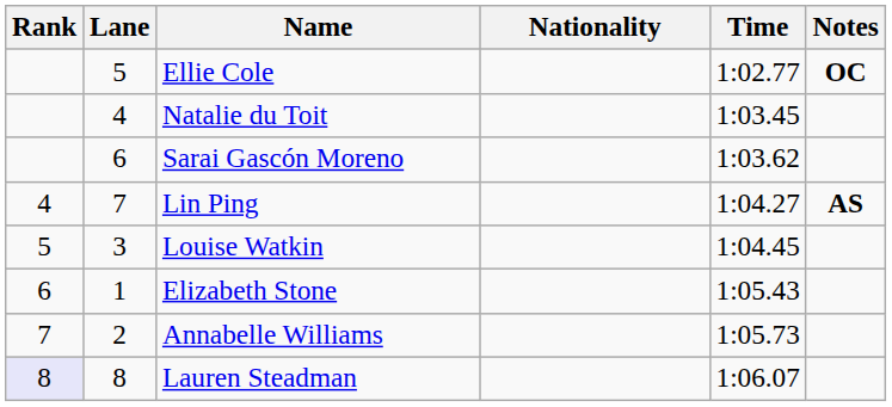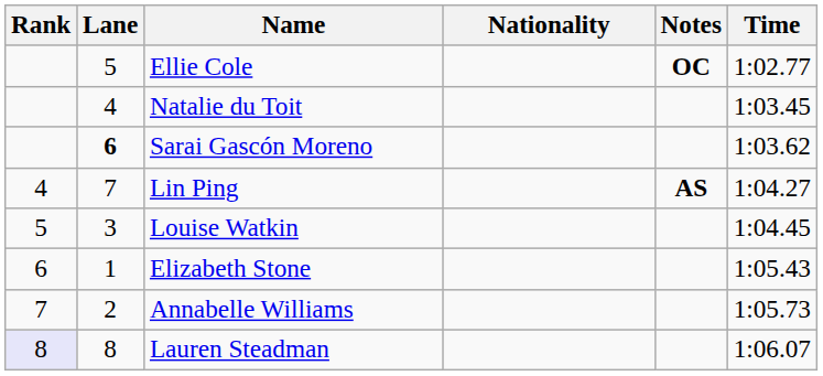columns swapped: Time <-> Notes
Sarai Gascón Moreno | Lane: normal -> bold
